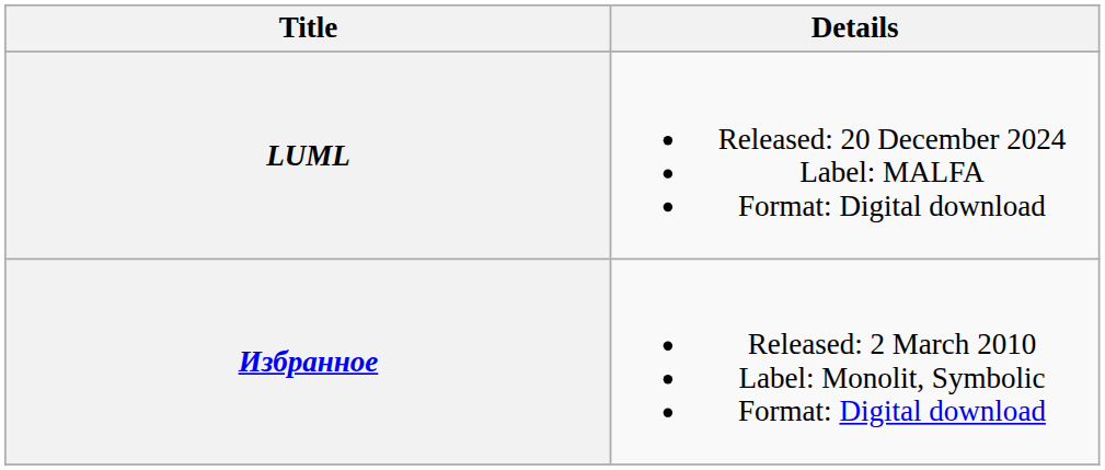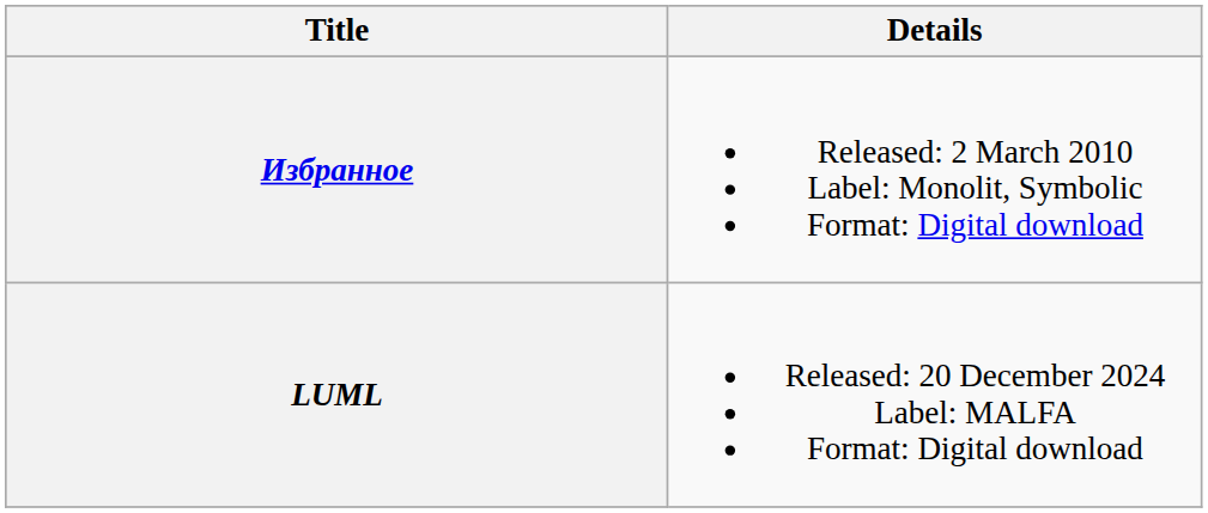rows swapped: Избранное <-> LUML
